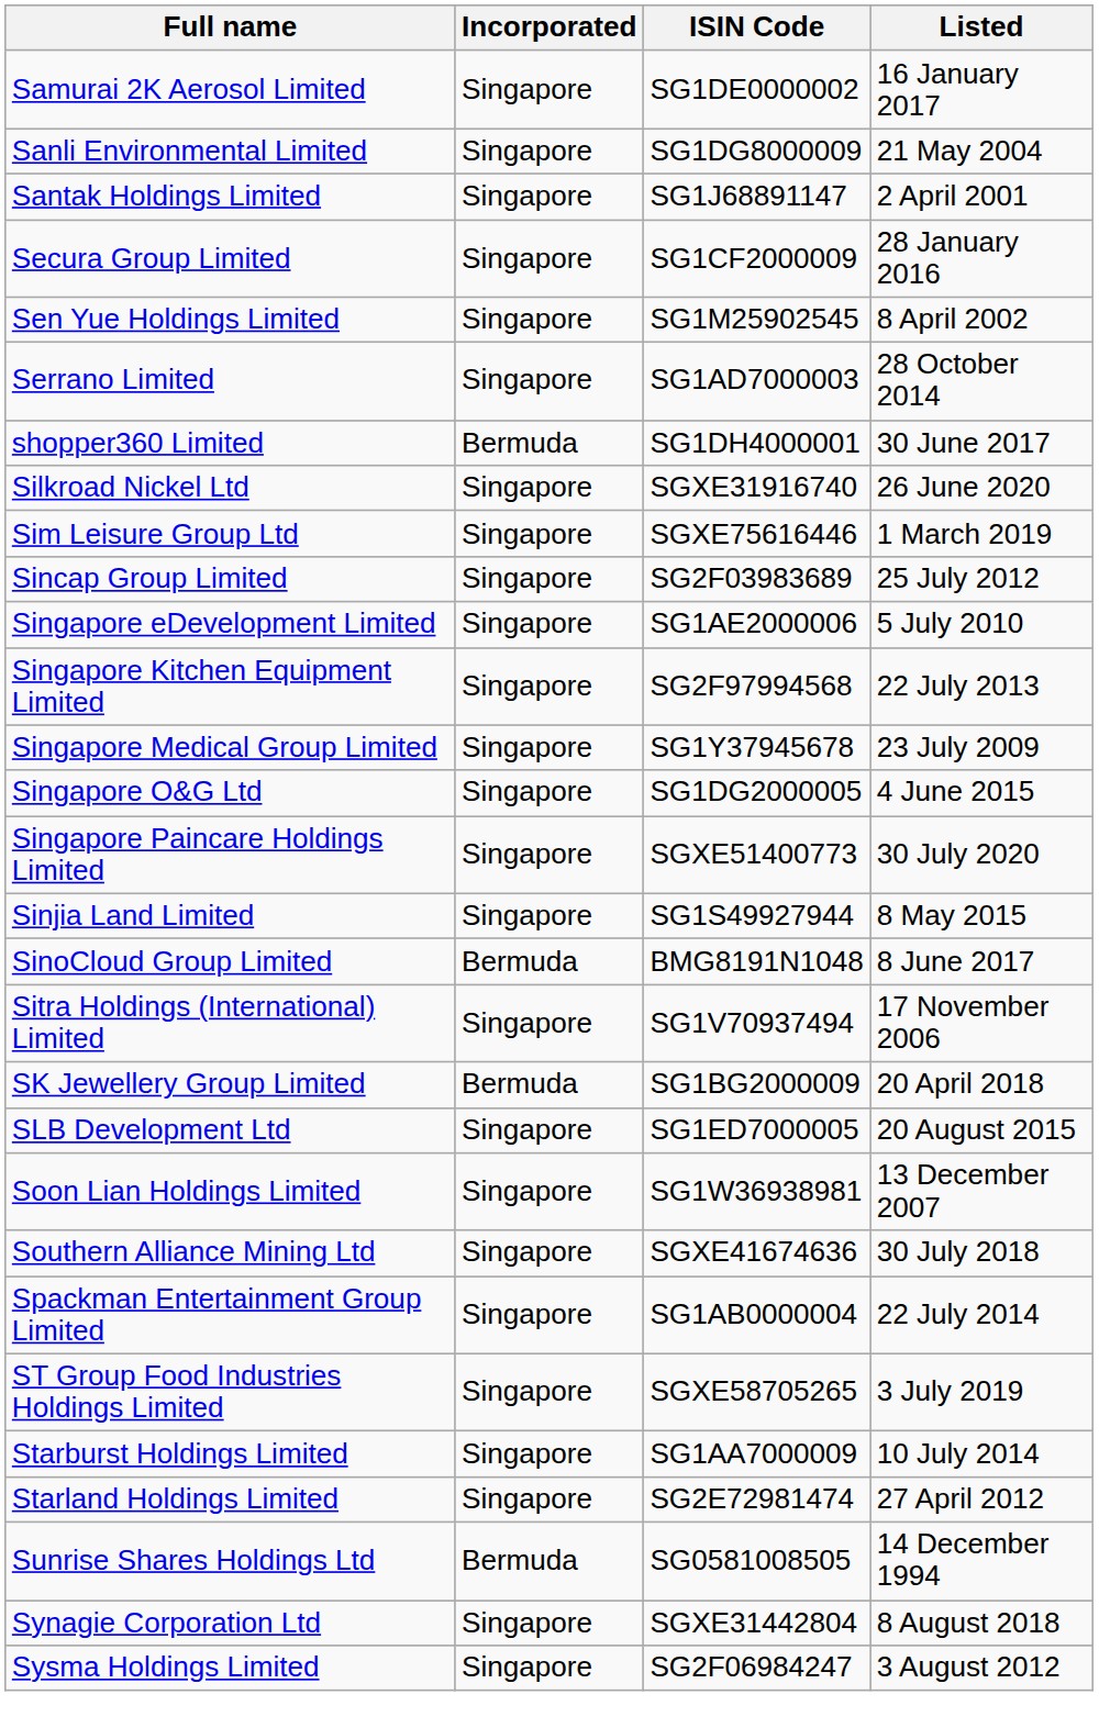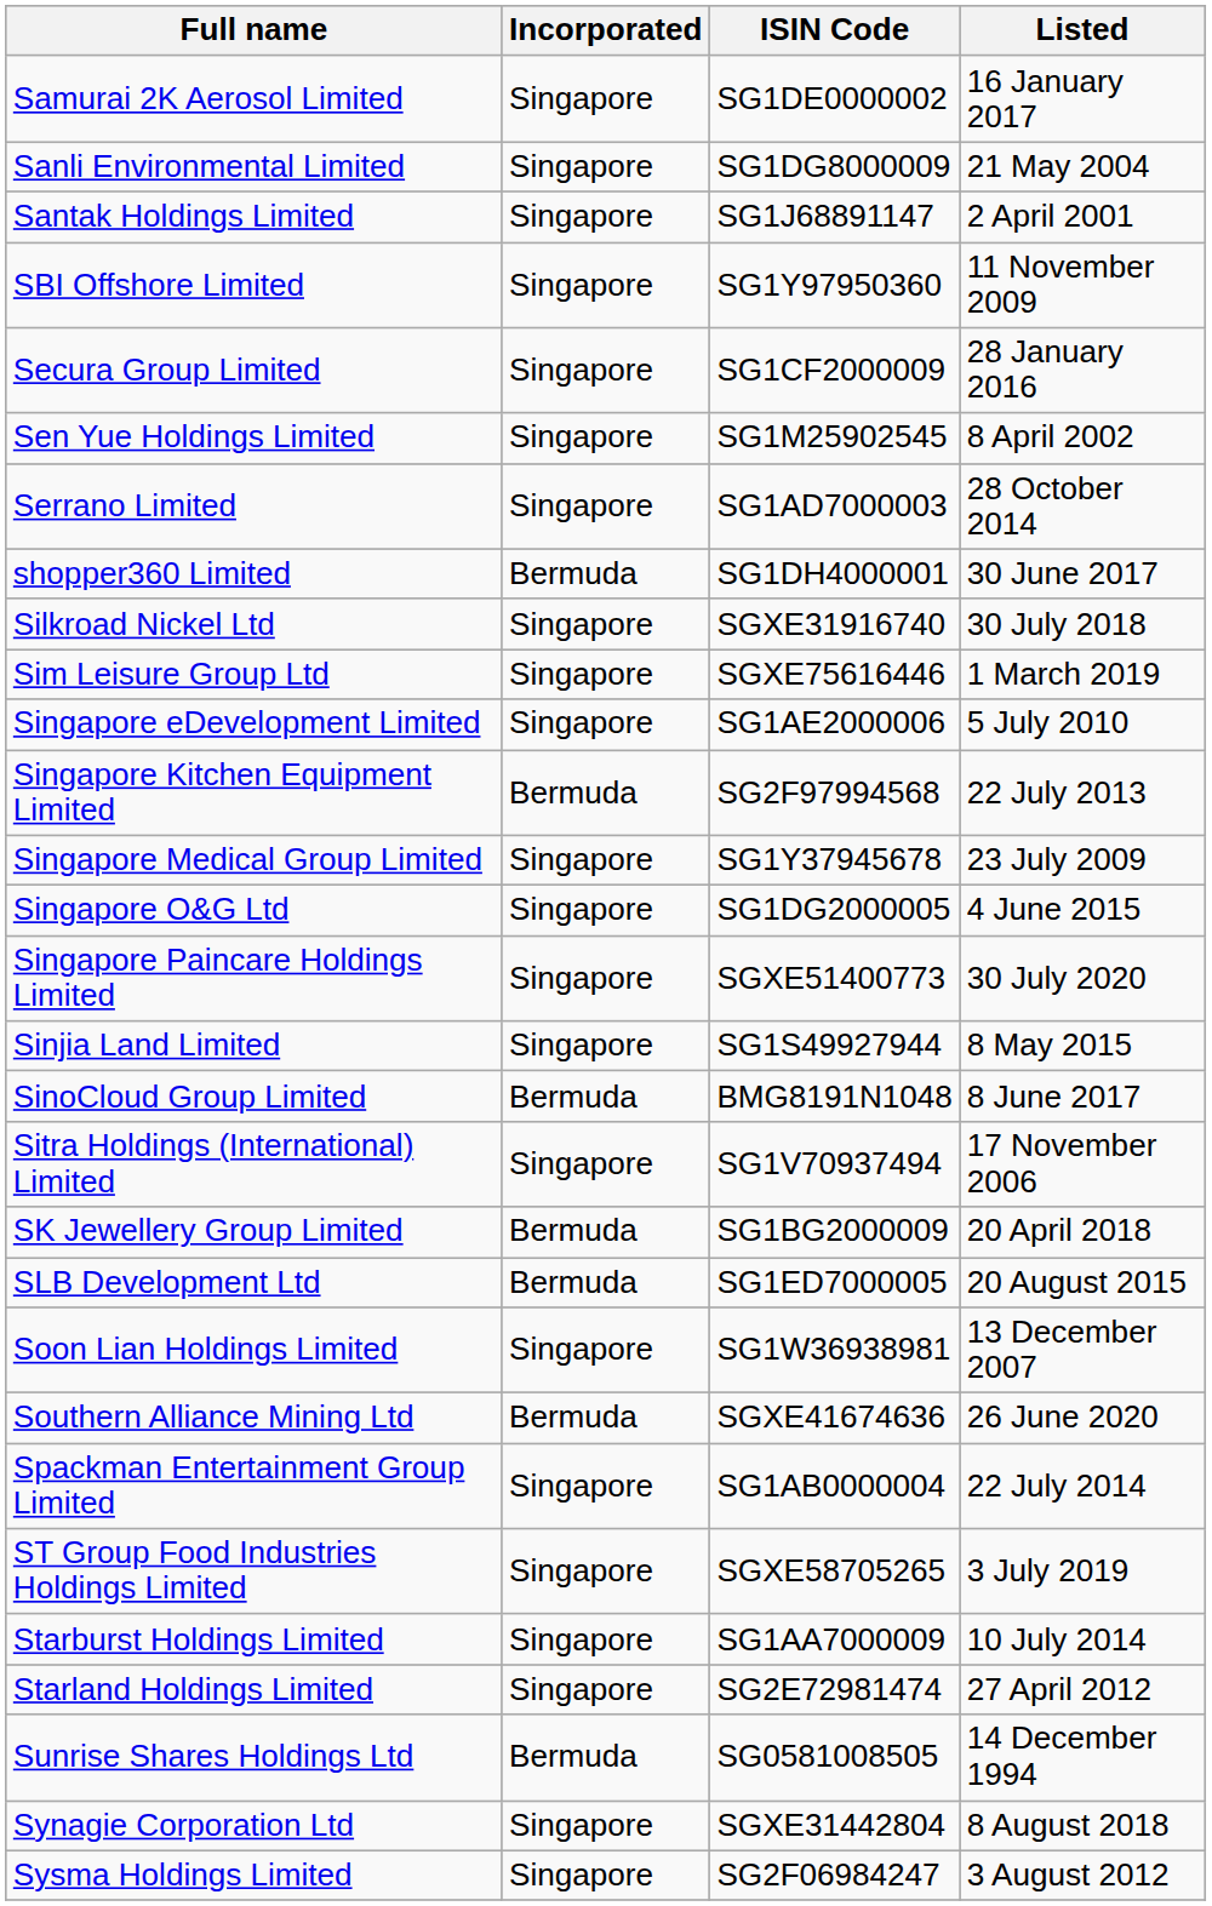+ row: SBI Offshore Limited | Singapore | SG1Y97950360 | 11 November 2009
Silkroad Nickel Ltd | Listed: 26 June 2020 -> 30 July 2018
- row: Sincap Group Limited | Singapore | SG2F03983689 | 25 July 2012
Singapore Kitchen Equipment Limited | Incorporated: Singapore -> Bermuda
SLB Development Ltd | Incorporated: Singapore -> Bermuda
Southern Alliance Mining Ltd | Incorporated: Singapore -> Bermuda
Southern Alliance Mining Ltd | Listed: 30 July 2018 -> 26 June 2020
